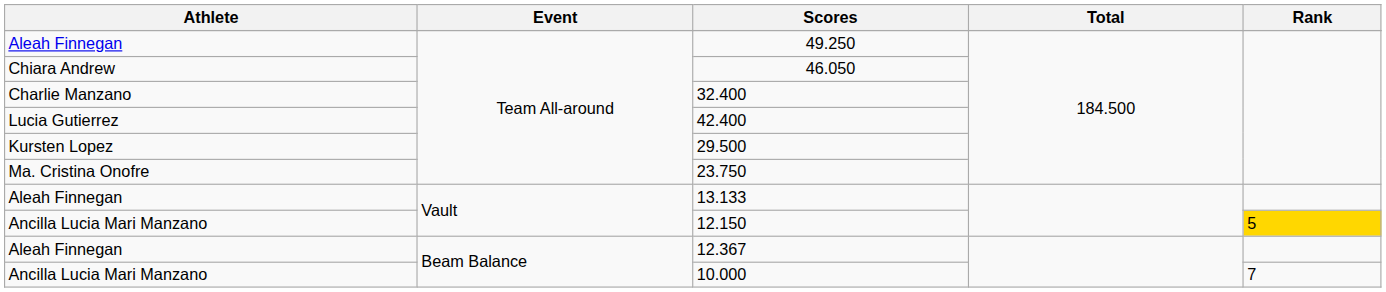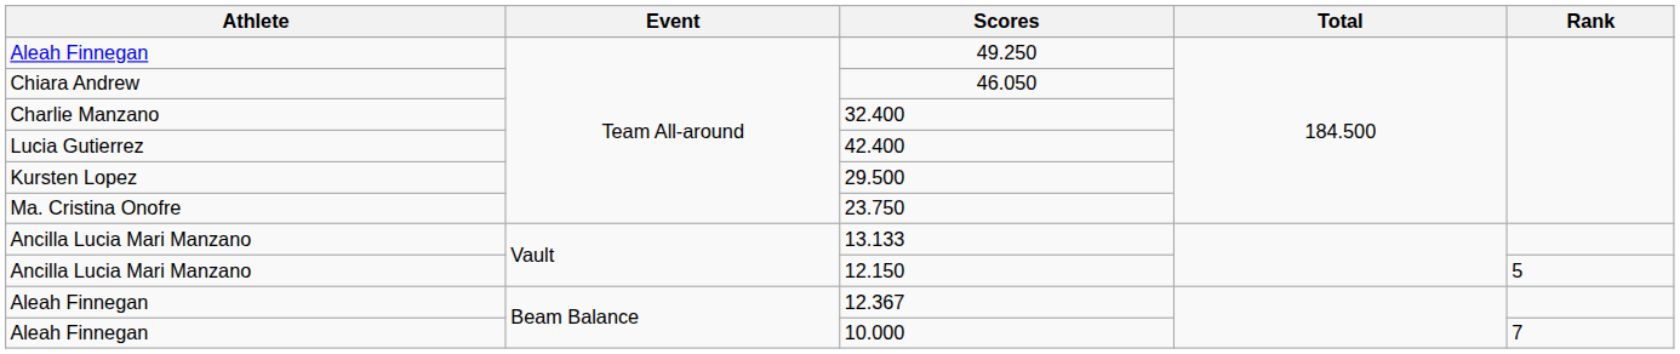13.133 | Athlete: Aleah Finnegan -> Ancilla Lucia Mari Manzano
12.150 | Rank: gold background -> no background
10.000 | Athlete: Ancilla Lucia Mari Manzano -> Aleah Finnegan
